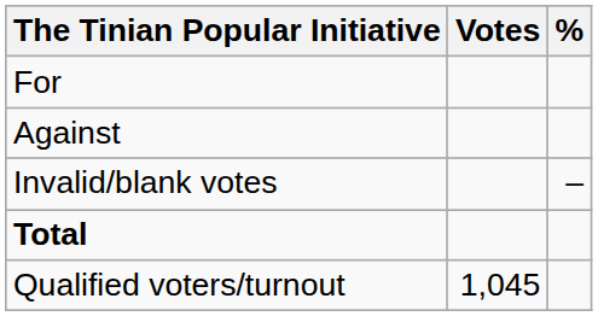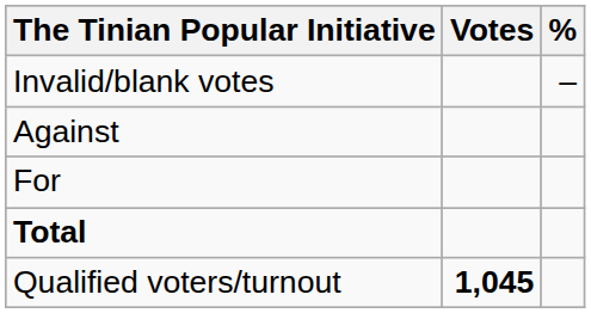rows swapped: For <-> Invalid/blank votes
Qualified voters/turnout | Votes: normal -> bold
